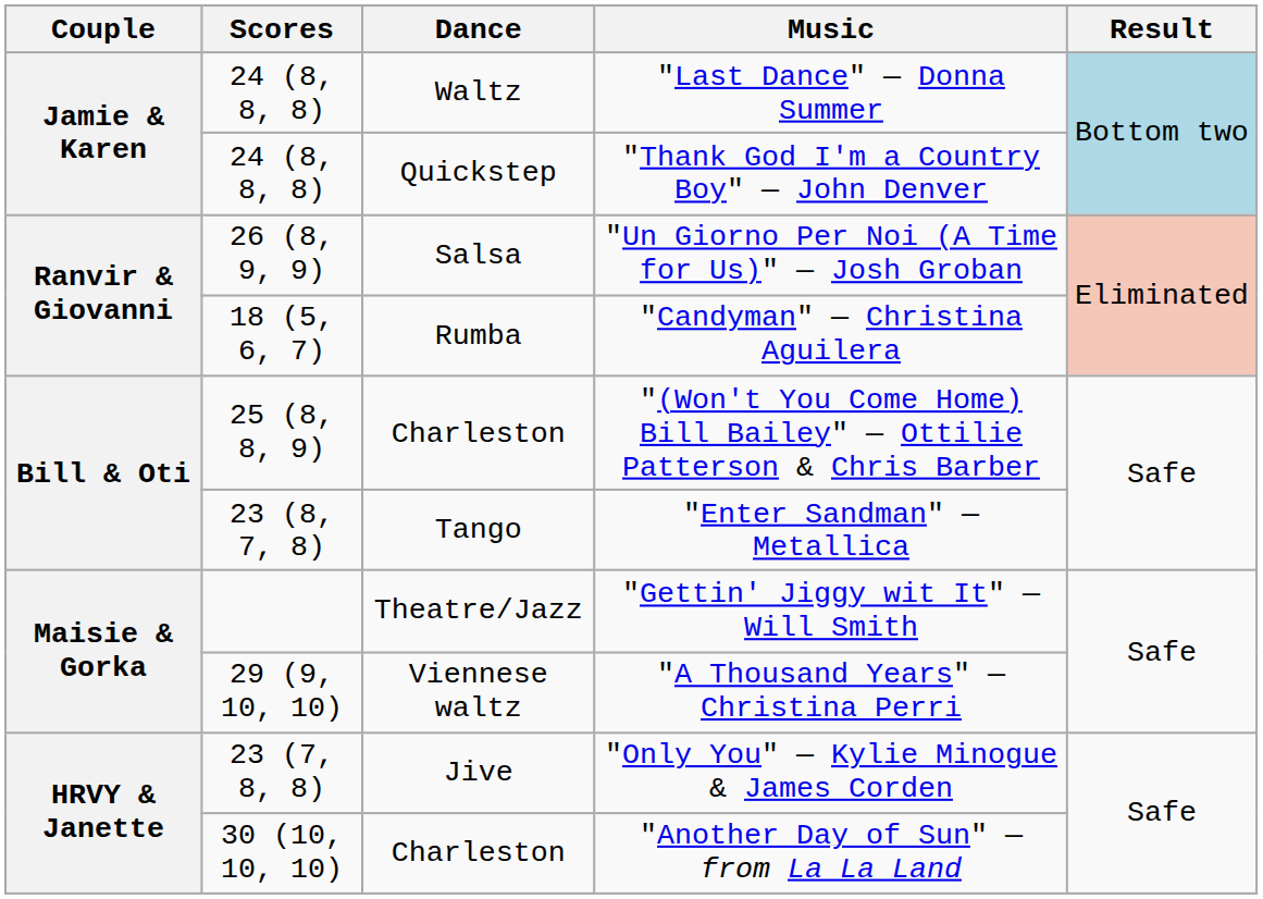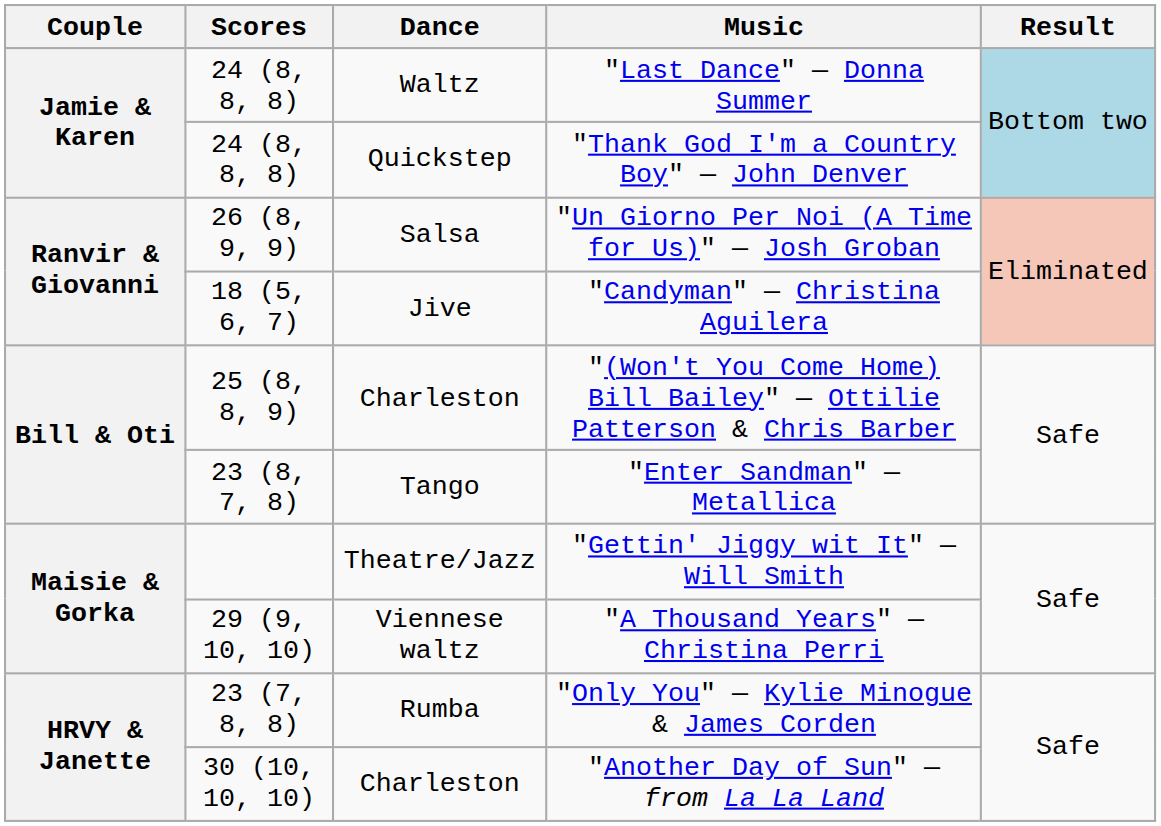"Candyman" — Christina Aguilera | Dance: Rumba -> Jive
"Only You" — Kylie Minogue & James Corden | Dance: Jive -> Rumba
